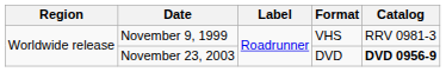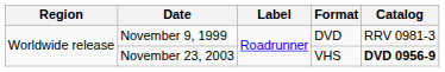November 9, 1999 | Format: VHS -> DVD
November 23, 2003 | Format: DVD -> VHS
